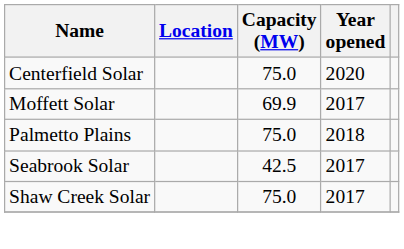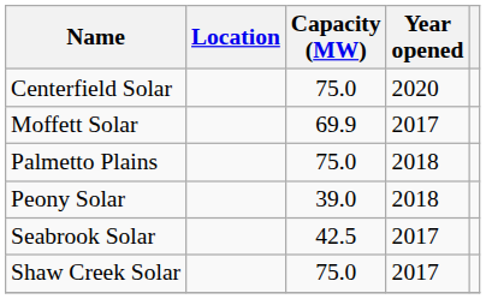+ row: Peony Solar | 39.0 | 2018
